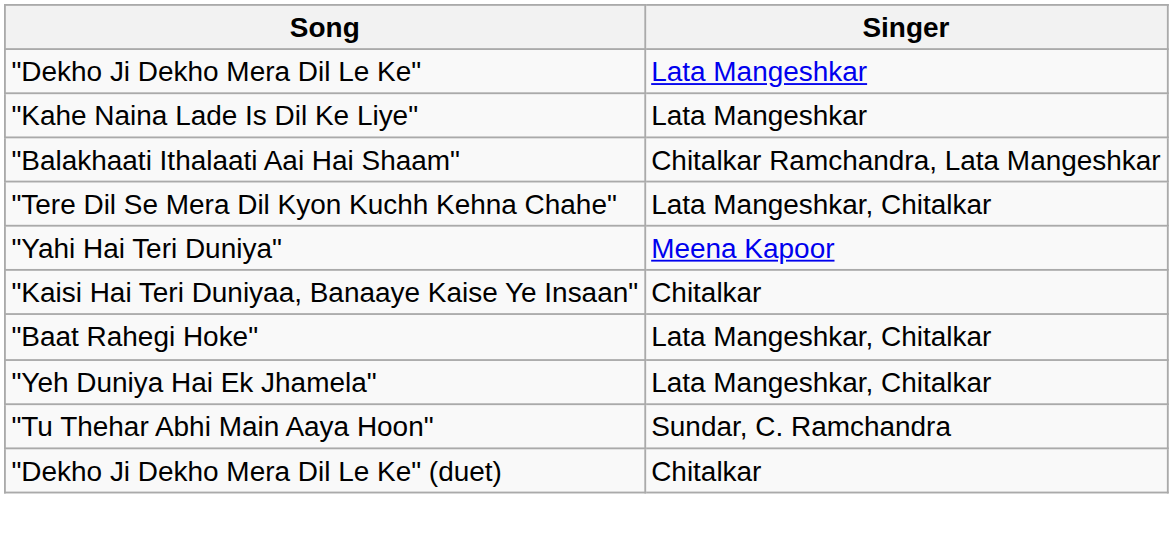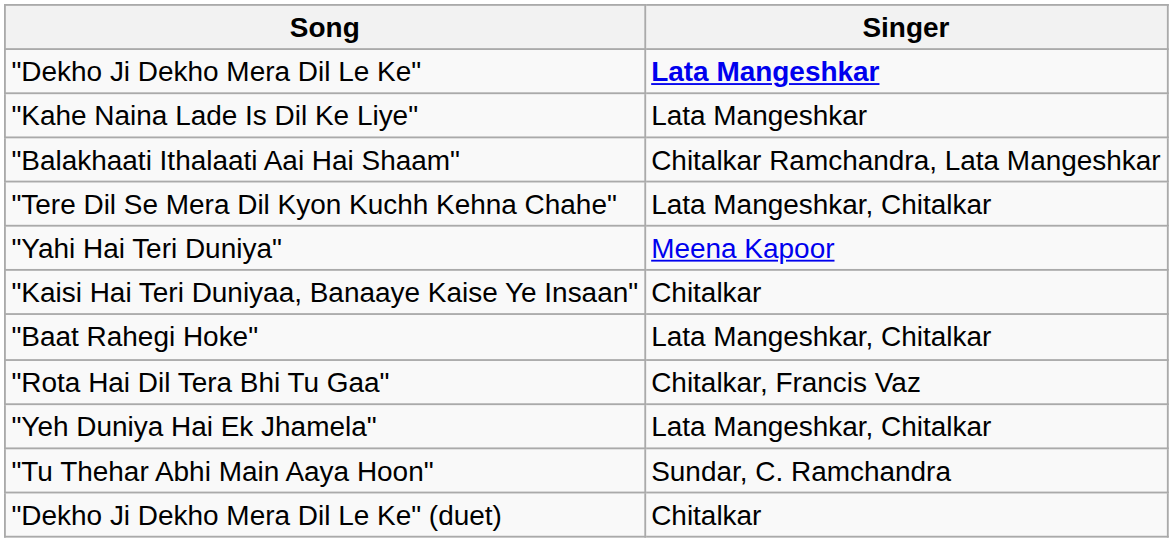"Dekho Ji Dekho Mera Dil Le Ke" | Singer: normal -> bold
+ row: "Rota Hai Dil Tera Bhi Tu Gaa" | Chitalkar, Francis Vaz
